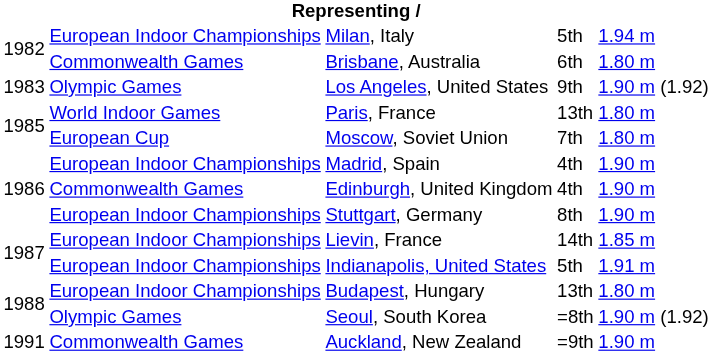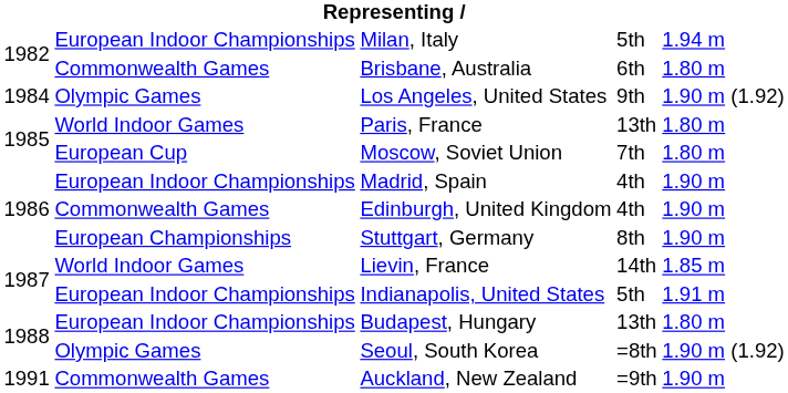Los Angeles, United States | column 1: 1983 -> 1984
Stuttgart, Germany | column 2: European Indoor Championships -> European Championships
Lievin, France | column 2: European Indoor Championships -> World Indoor Games
